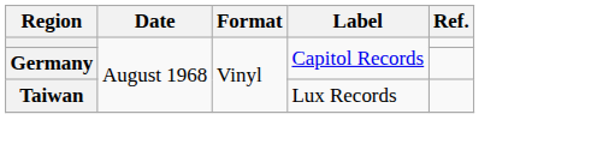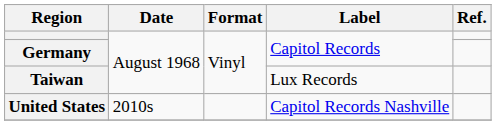+ row: United States | 2010s | Capitol Records Nashville
